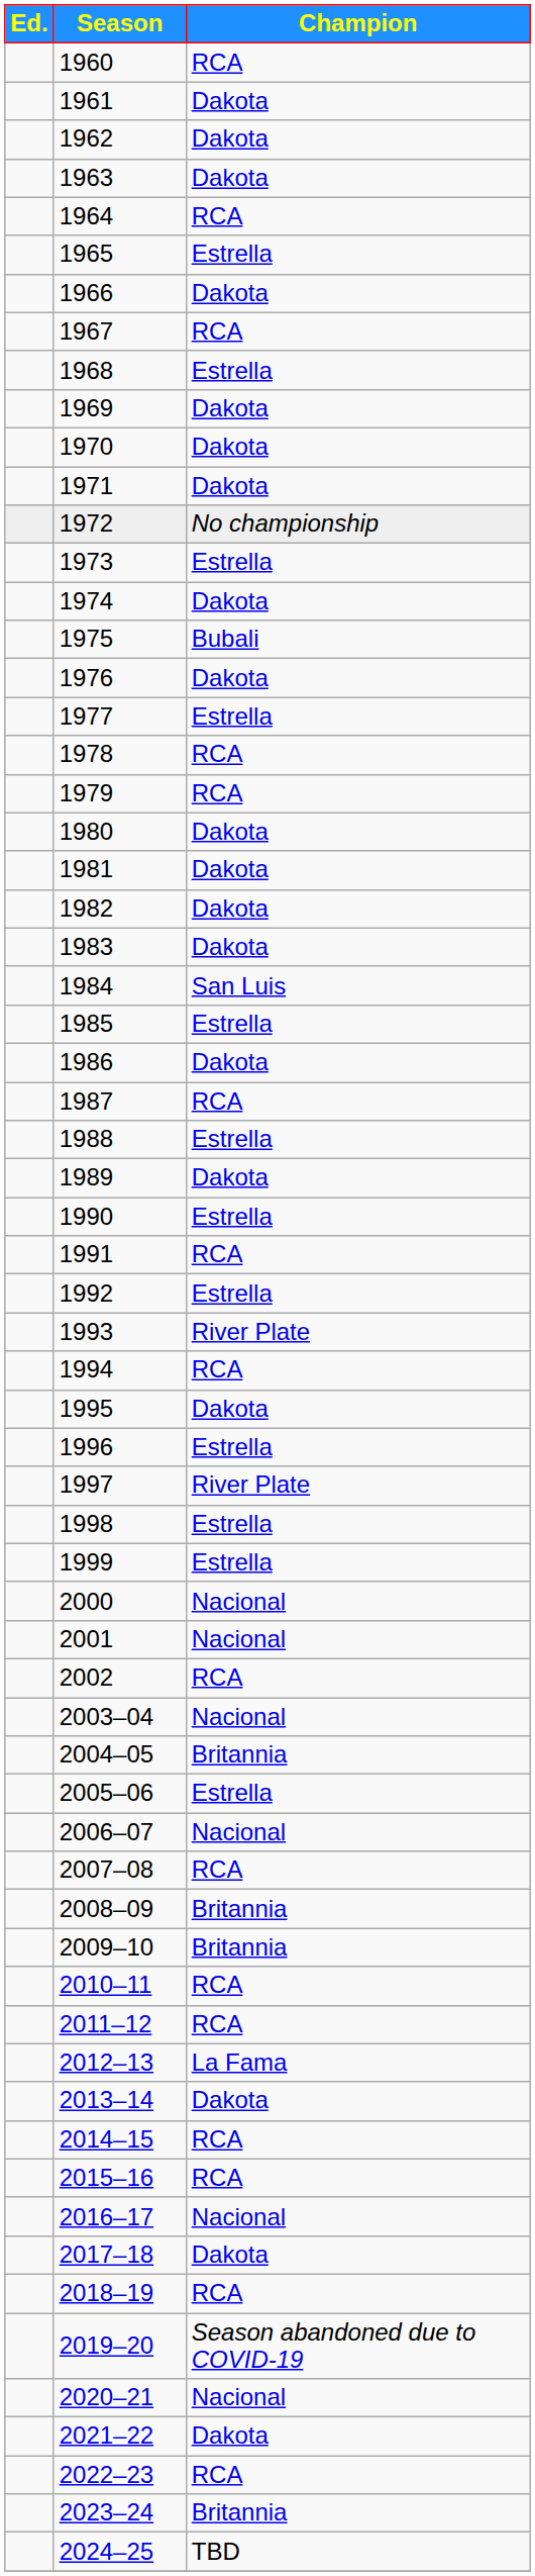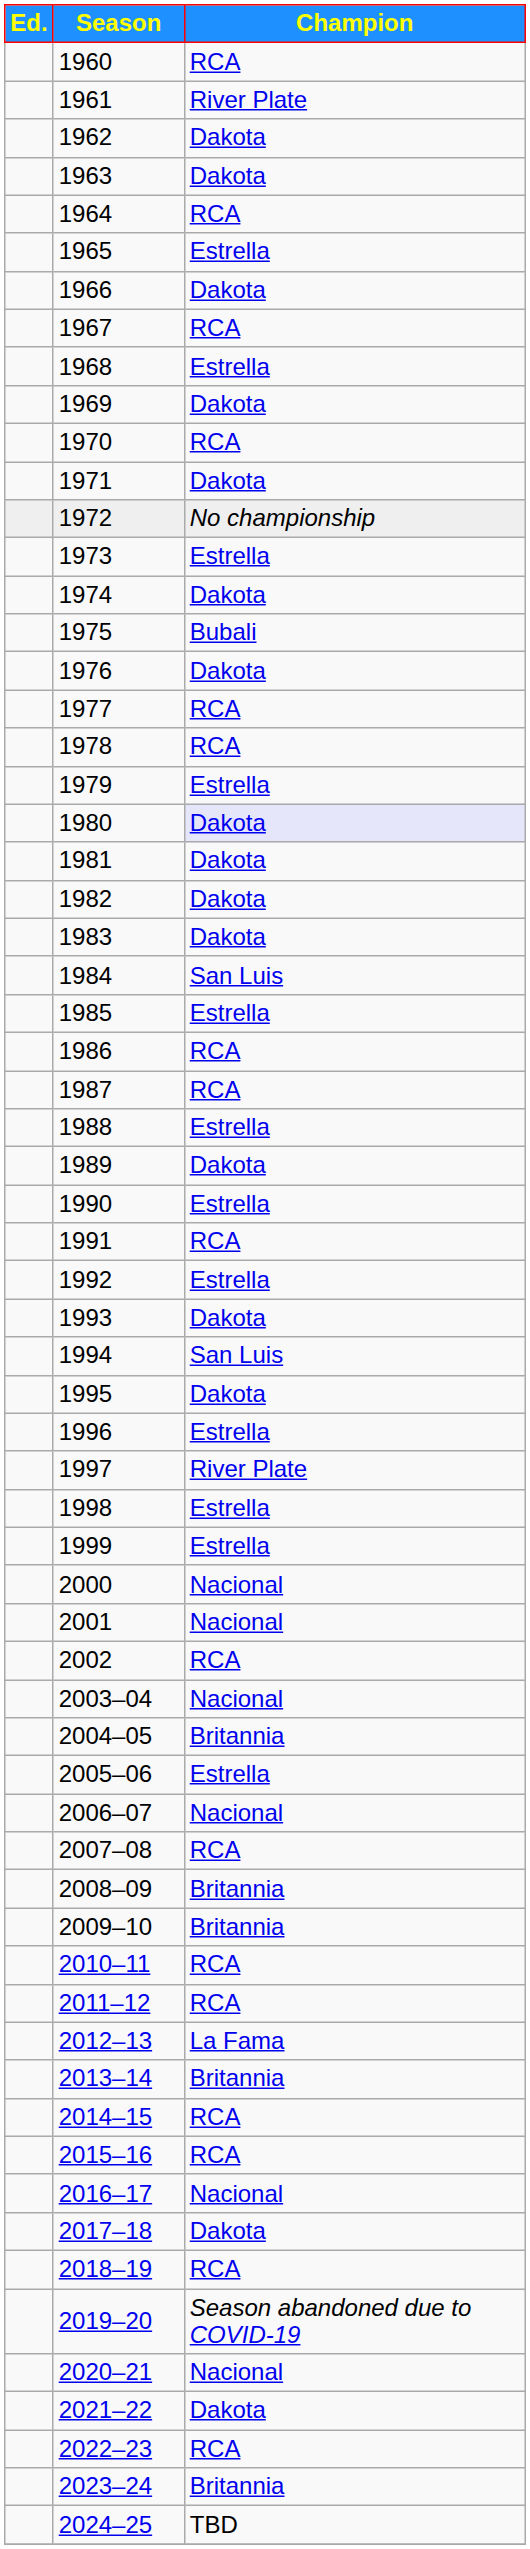1961 | Champion: Dakota -> River Plate
1970 | Champion: Dakota -> RCA
1977 | Champion: Estrella -> RCA
1979 | Champion: RCA -> Estrella
1980 | Champion: no background -> lavender background
1986 | Champion: Dakota -> RCA
1993 | Champion: River Plate -> Dakota
1994 | Champion: RCA -> San Luis
2013–14 | Champion: Dakota -> Britannia
